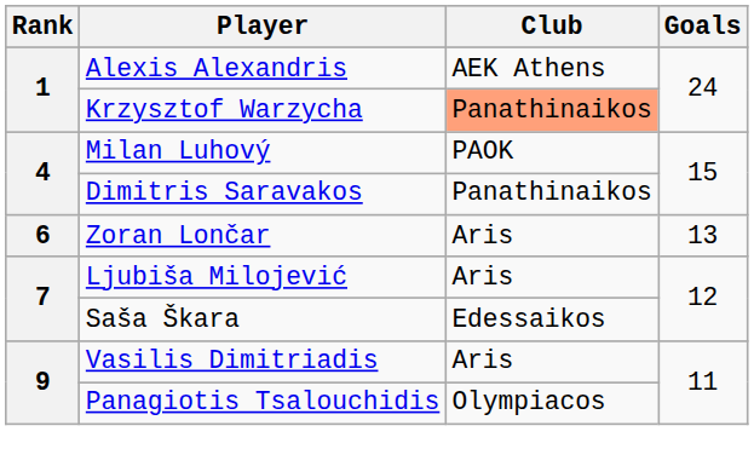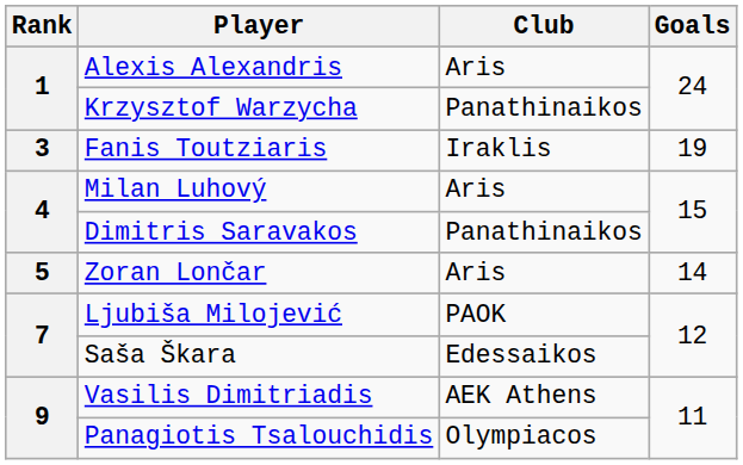Alexis Alexandris | Club: AEK Athens -> Aris
Krzysztof Warzycha | Club: lightsalmon background -> no background
+ row: 3 | Fanis Toutziaris | Iraklis | 19
Milan Luhový | Club: PAOK -> Aris
Zoran Lončar | Rank: 6 -> 5
Zoran Lončar | Goals: 13 -> 14
Ljubiša Milojević | Club: Aris -> PAOK
Vasilis Dimitriadis | Club: Aris -> AEK Athens
